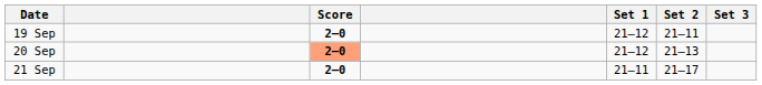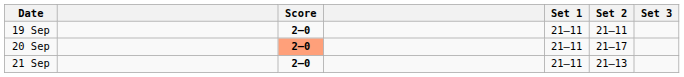19 Sep | Set 1: 21–12 -> 21–11
20 Sep | Set 1: 21–12 -> 21–11
20 Sep | Set 2: 21–13 -> 21–17
21 Sep | Set 2: 21–17 -> 21–13
